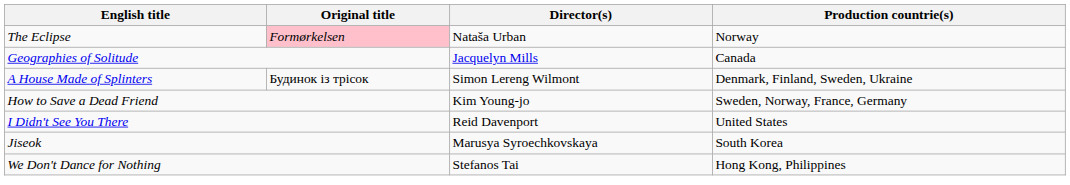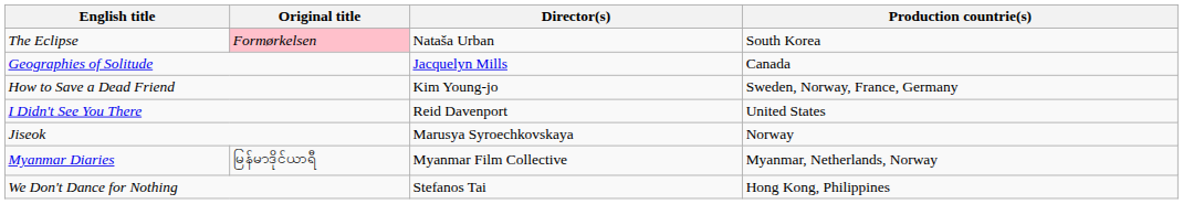The Eclipse | Production countrie(s): Norway -> South Korea
- row: A House Made of Splinters | Будинок із трісок | Simon Lereng Wilmont | Denmark, Finland, Sweden, Ukraine
Jiseok | Production countrie(s): South Korea -> Norway
+ row: Myanmar Diaries | မြန်မာဒိုင်ယာရီ | Myanmar Film Collective | Myanmar, Netherlands, Norway
